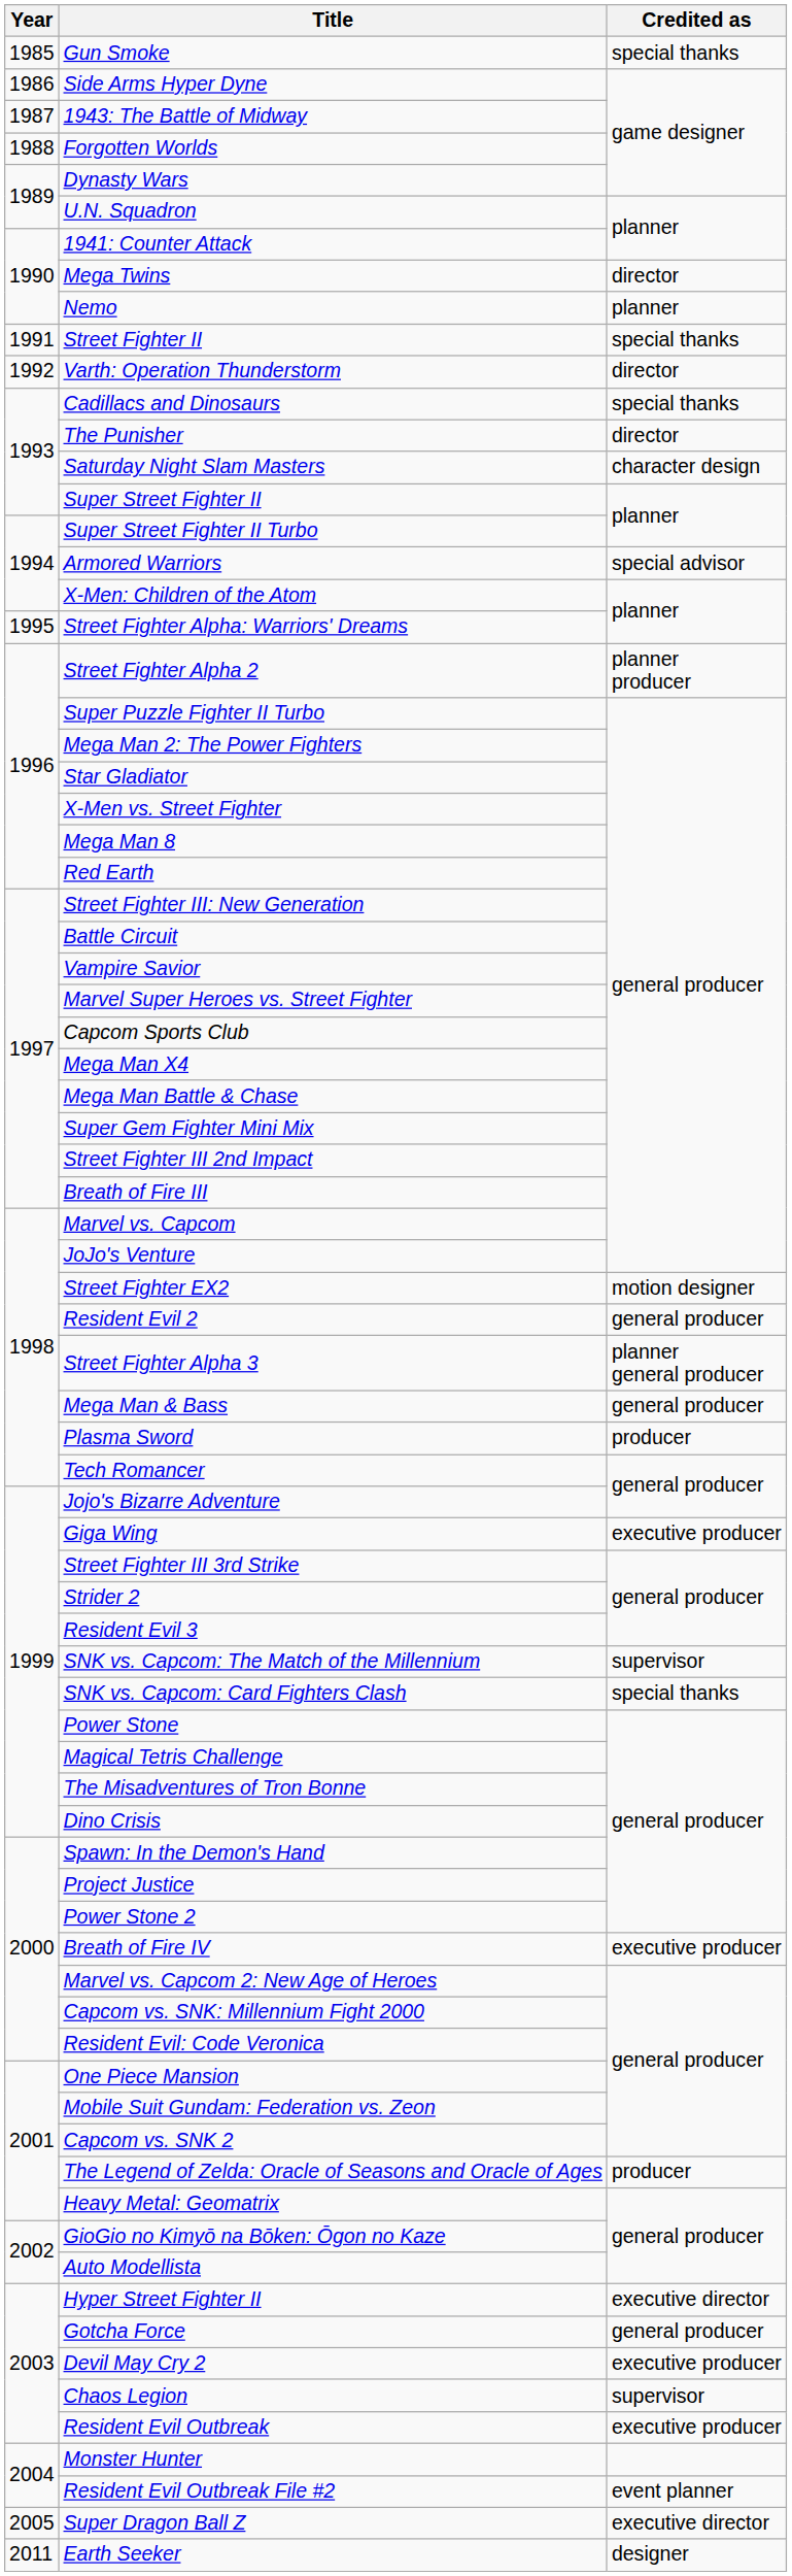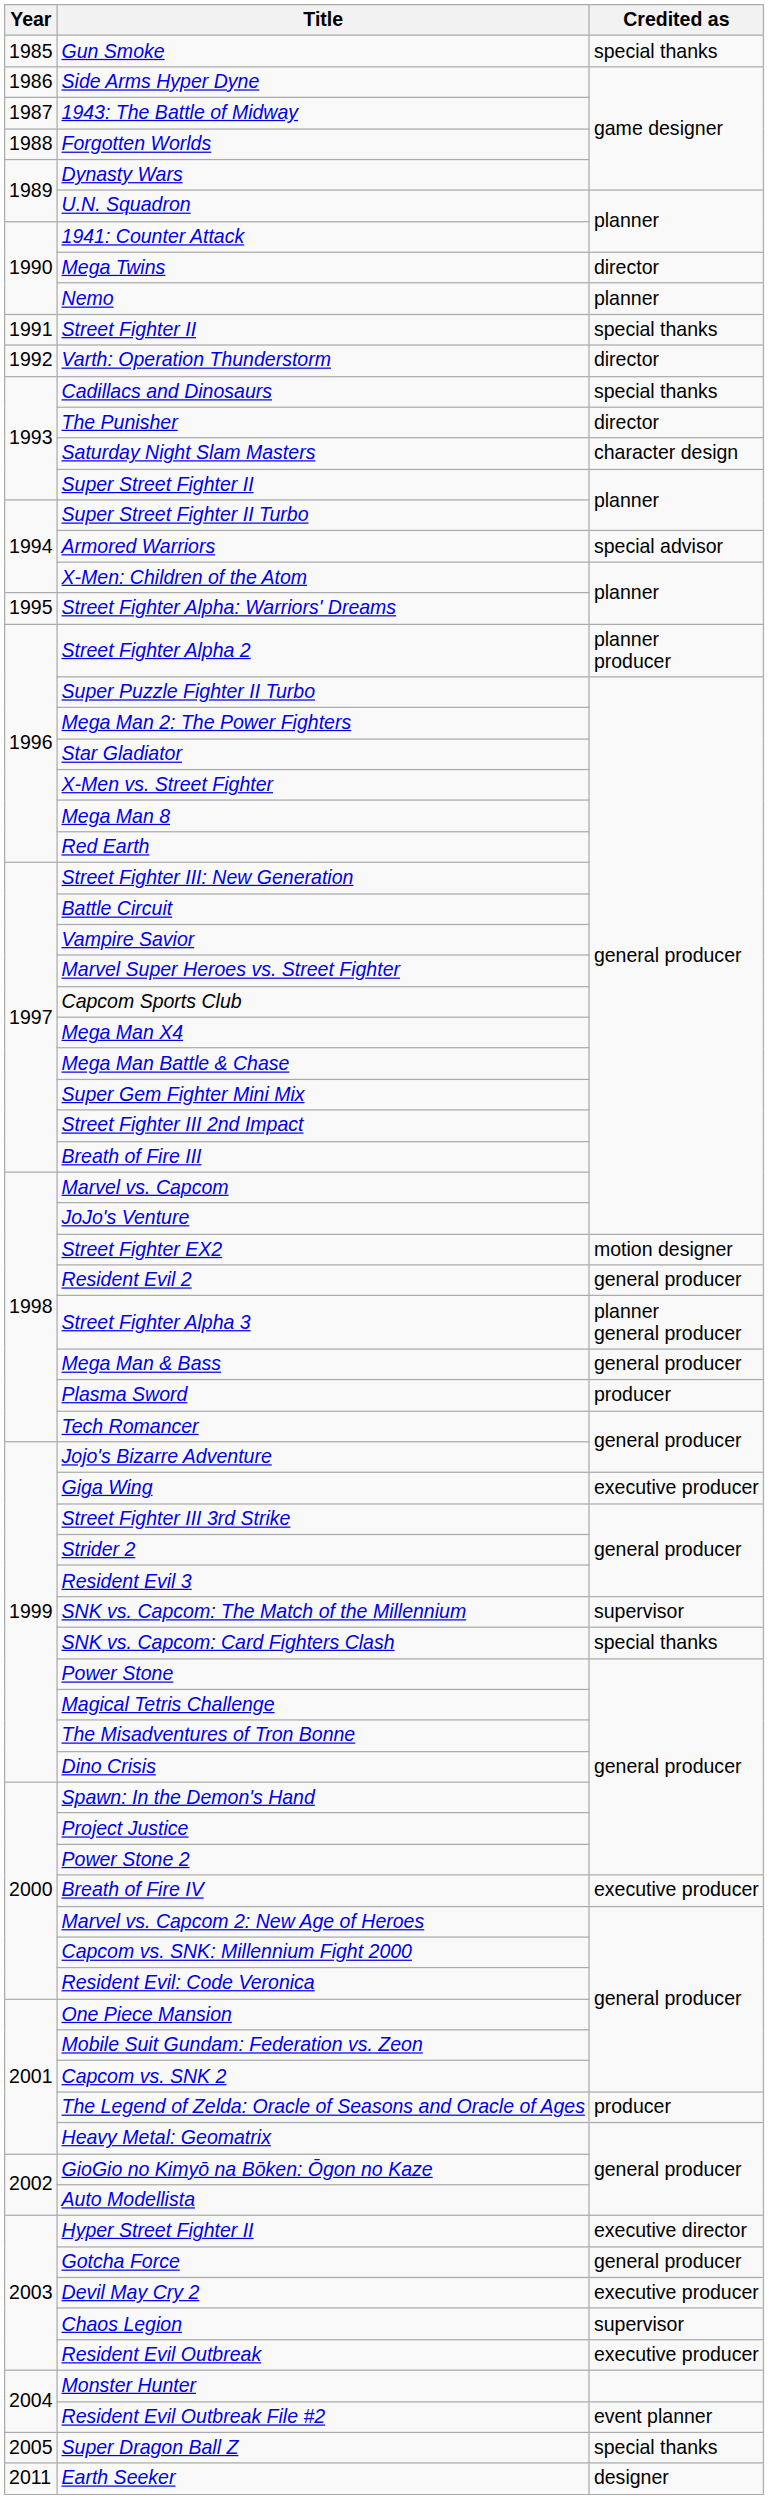Super Dragon Ball Z | Credited as: executive director -> special thanks
